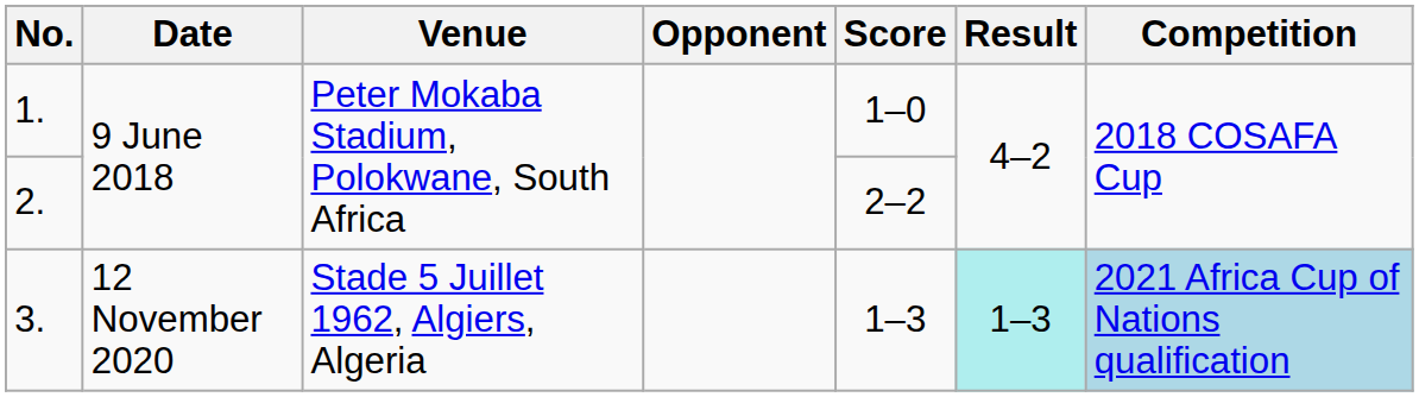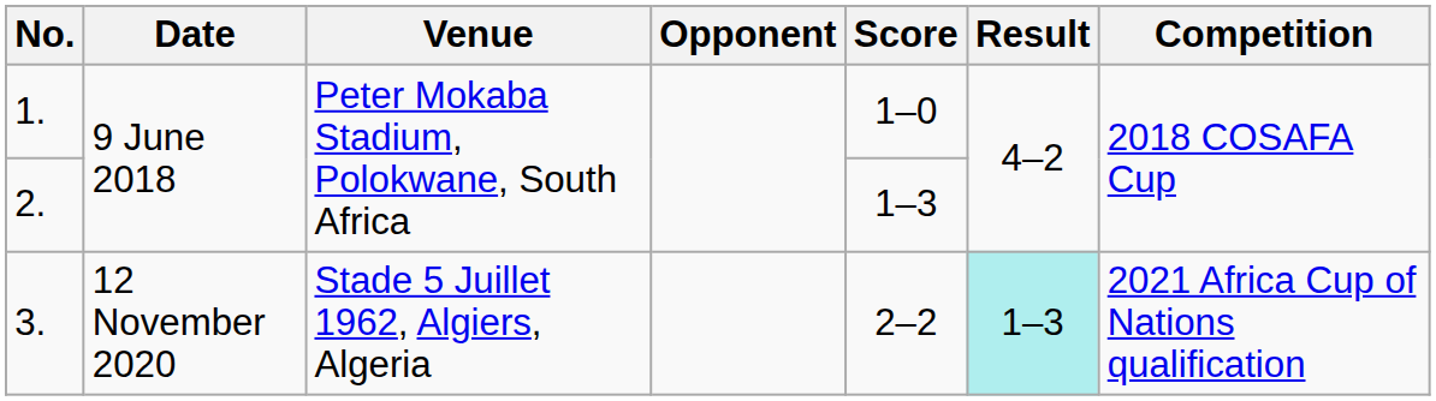2. | Score: 2–2 -> 1–3
3. | Score: 1–3 -> 2–2
3. | Competition: lightblue background -> no background
